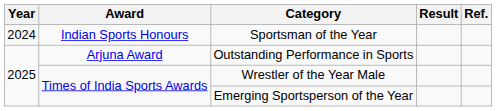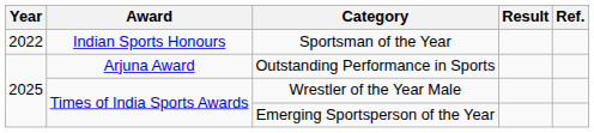Sportsman of the Year | Year: 2024 -> 2022
